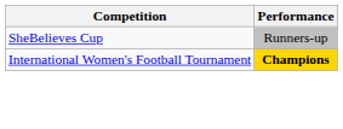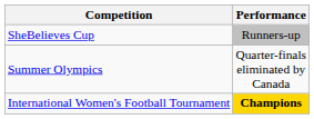+ row: Summer Olympics | Quarter-finals eliminated by Canada
